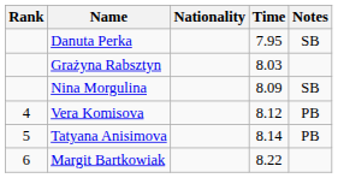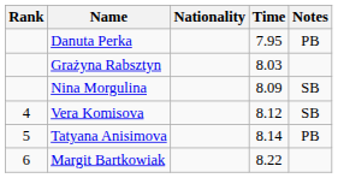Danuta Perka | Notes: SB -> PB
Vera Komisova | Notes: PB -> SB
